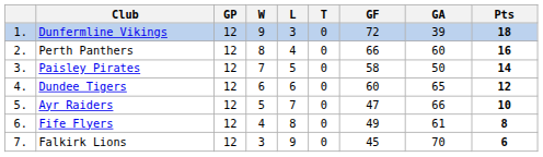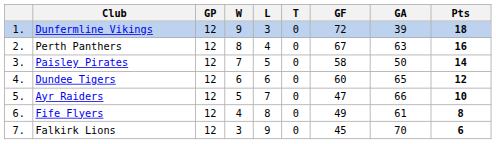Perth Panthers | GF: 66 -> 67
Perth Panthers | GA: 60 -> 63
